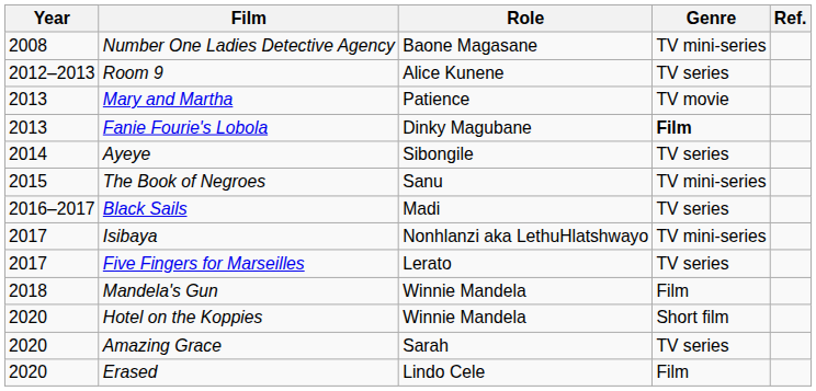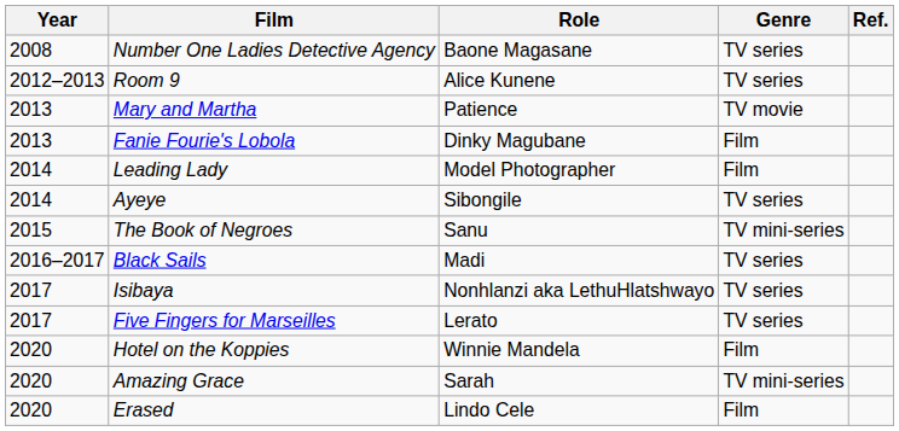Number One Ladies Detective Agency | Genre: TV mini-series -> TV series
Fanie Fourie's Lobola | Genre: bold -> normal
+ row: 2014 | Leading Lady | Model Photographer | Film
Isibaya | Genre: TV mini-series -> TV series
- row: 2018 | Mandela's Gun | Winnie Mandela | Film
Hotel on the Koppies | Genre: Short film -> Film
Amazing Grace | Genre: TV series -> TV mini-series
